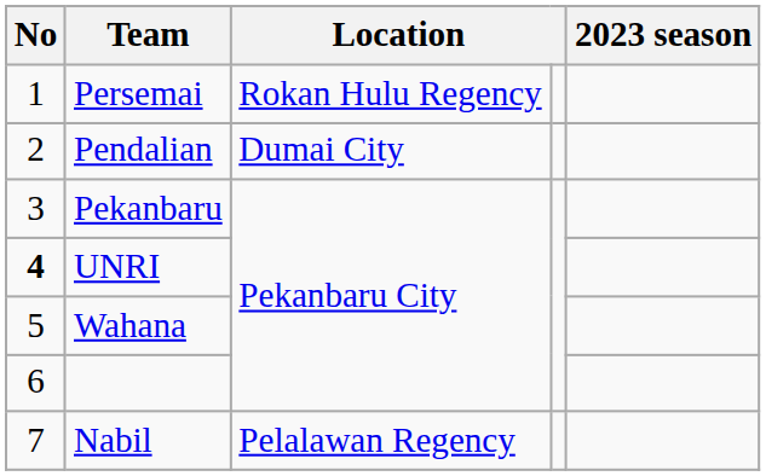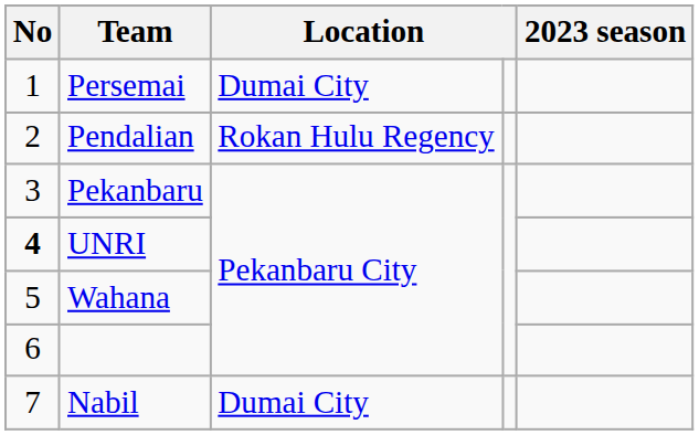Persemai | column 3: Rokan Hulu Regency -> Dumai City
Pendalian | column 3: Dumai City -> Rokan Hulu Regency
Nabil | column 3: Pelalawan Regency -> Dumai City
